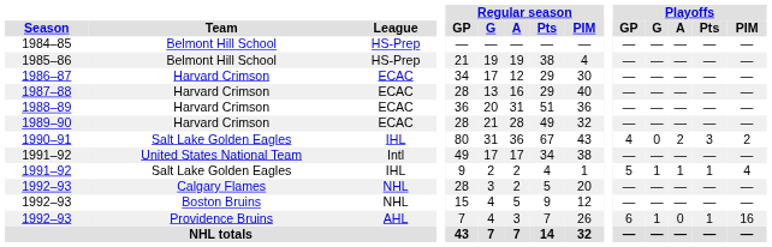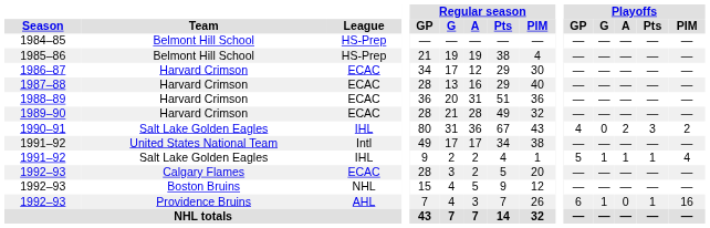1992–93 / Calgary Flames | League: NHL -> ECAC
